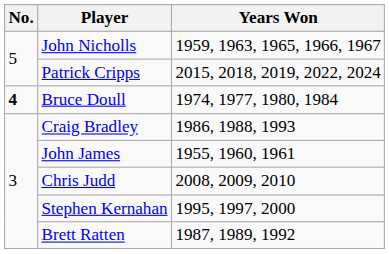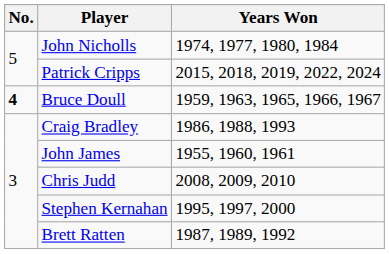John Nicholls | Years Won: 1959, 1963, 1965, 1966, 1967 -> 1974, 1977, 1980, 1984
Bruce Doull | Years Won: 1974, 1977, 1980, 1984 -> 1959, 1963, 1965, 1966, 1967
